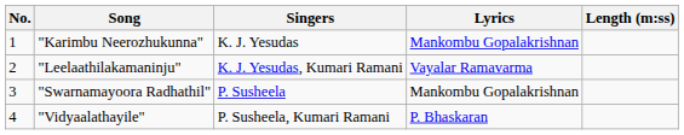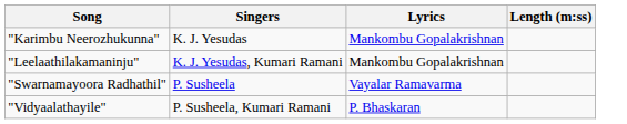- column: No. | 1 | 2 | 3 | 4
"Leelaathilakamaninju" | Lyrics: Vayalar Ramavarma -> Mankombu Gopalakrishnan
"Swarnamayoora Radhathil" | Lyrics: Mankombu Gopalakrishnan -> Vayalar Ramavarma
